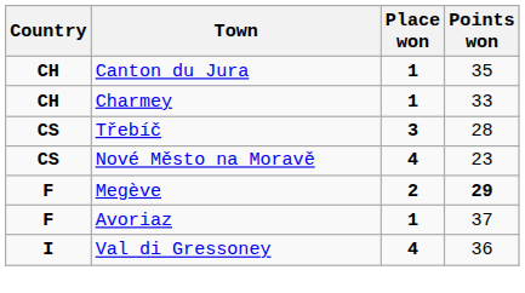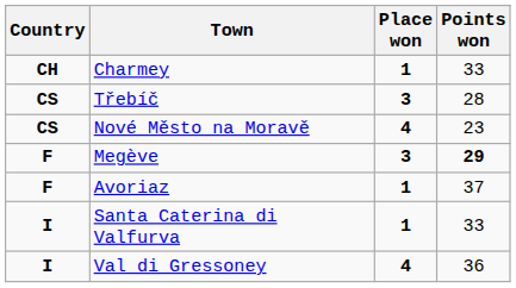- row: CH | Canton du Jura | 1 | 35
Megève | Place won: 2 -> 3
+ row: I | Santa Caterina di Valfurva | 1 | 33
